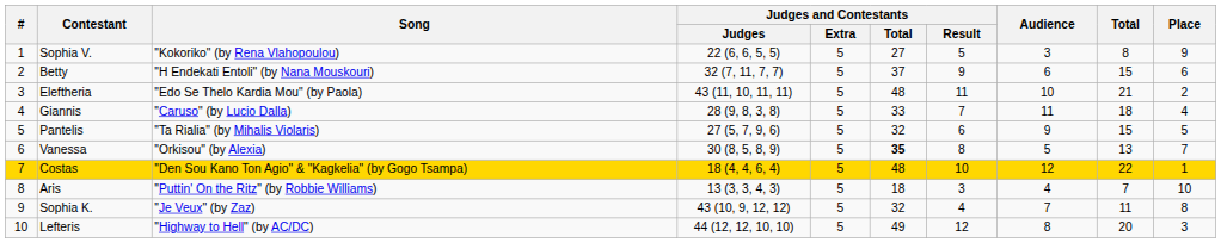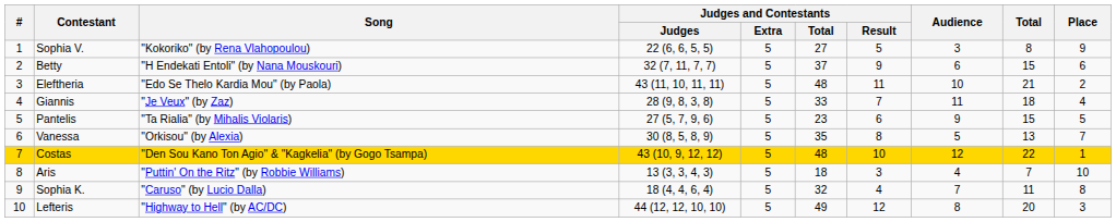Giannis | Song: "Caruso" (by Lucio Dalla) -> "Je Veux" (by Zaz)
Pantelis | Judges and Contestants / Total: 32 -> 23
Vanessa | Judges and Contestants / Total: bold -> normal
Costas | Judges and Contestants / Judges: 18 (4, 4, 6, 4) -> 43 (10, 9, 12, 12)
Sophia K. | Song: "Je Veux" (by Zaz) -> "Caruso" (by Lucio Dalla)
Sophia K. | Judges and Contestants / Judges: 43 (10, 9, 12, 12) -> 18 (4, 4, 6, 4)
